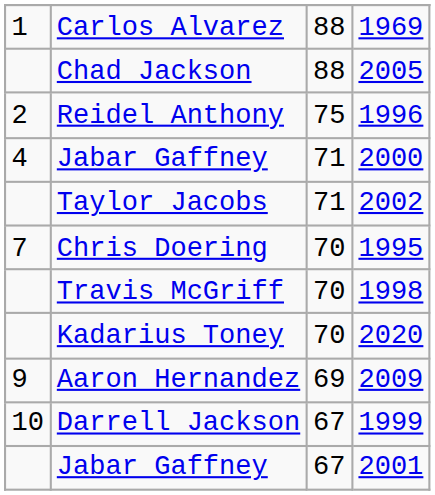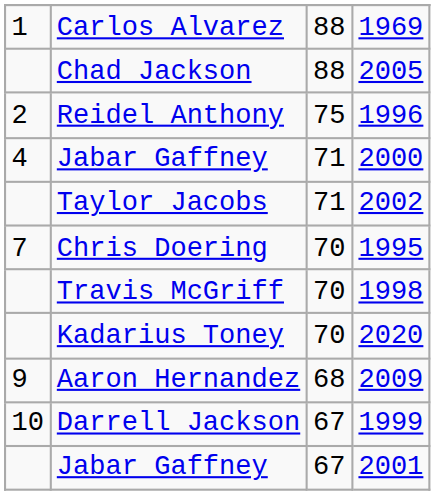Aaron Hernandez | column 3: 69 -> 68
